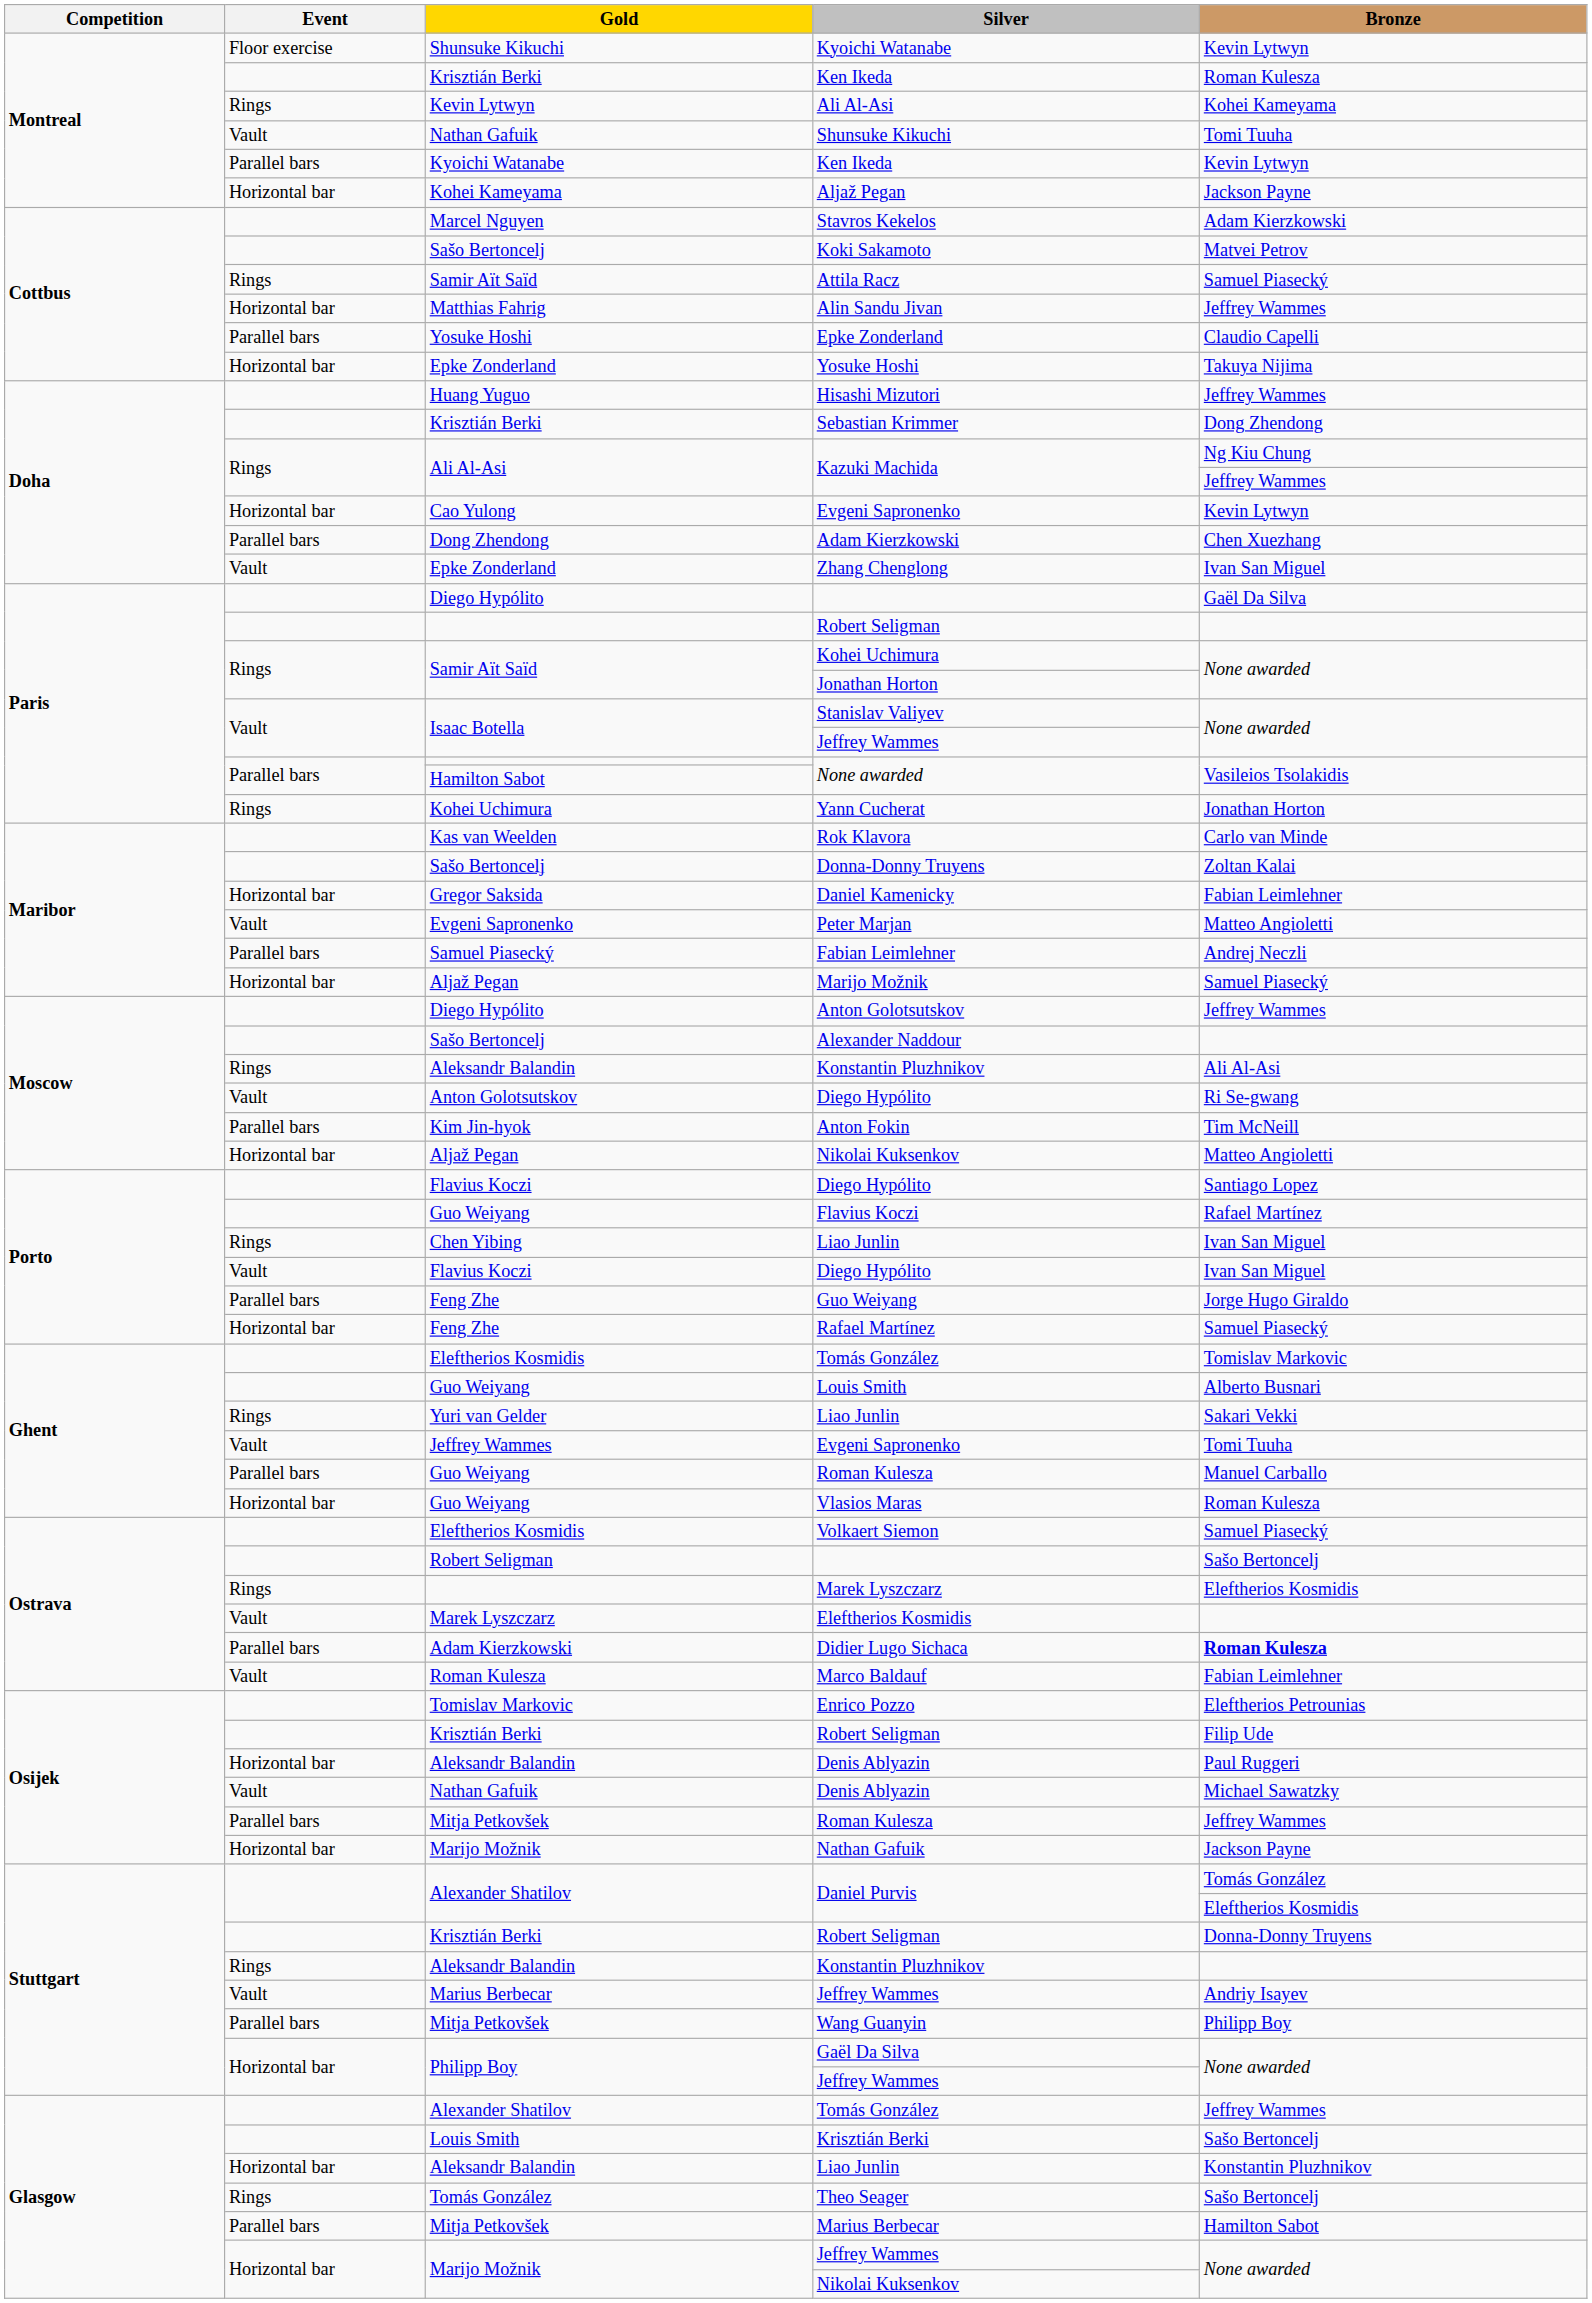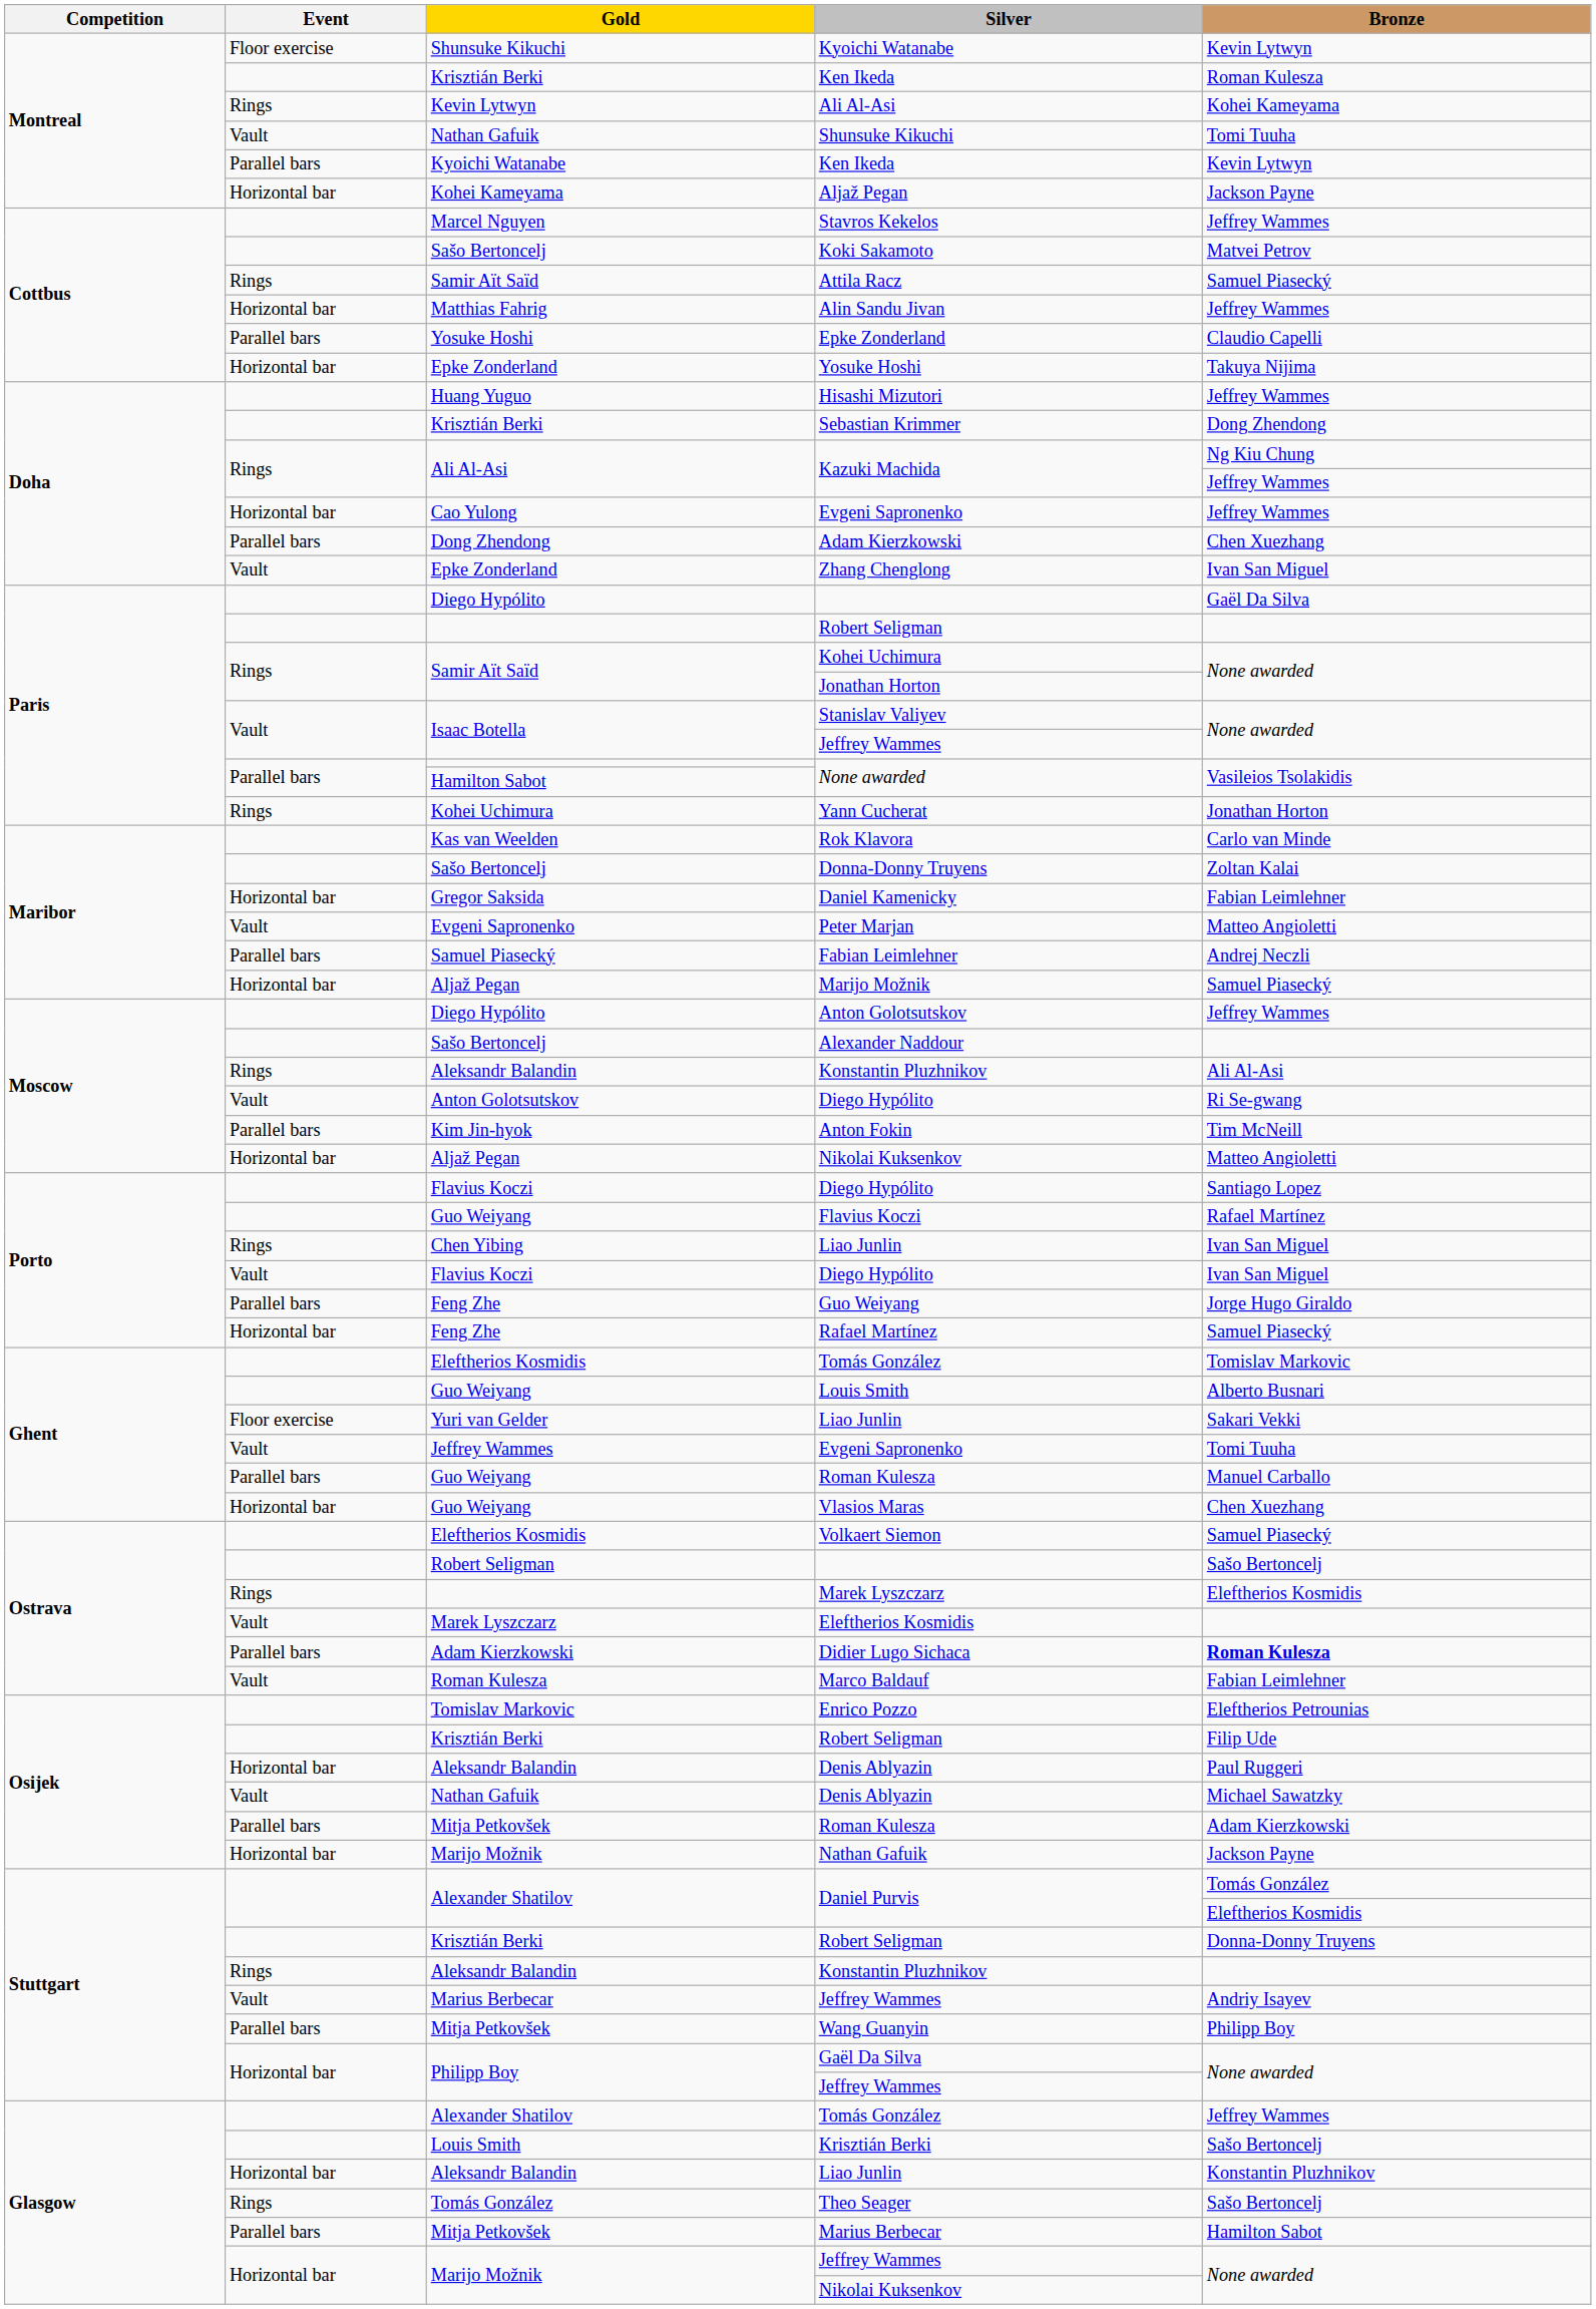Stavros Kekelos | Bronze: Adam Kierzkowski -> Jeffrey Wammes
Cao Yulong / Evgeni Sapronenko | Bronze: Kevin Lytwyn -> Jeffrey Wammes
Yuri van Gelder / Liao Junlin | Event: Rings -> Floor exercise
Vlasios Maras | Bronze: Roman Kulesza -> Chen Xuezhang
Mitja Petkovšek / Roman Kulesza | Bronze: Jeffrey Wammes -> Adam Kierzkowski
